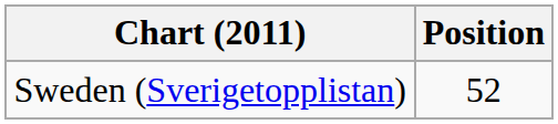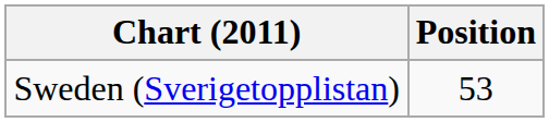Sweden (Sverigetopplistan) | Position: 52 -> 53
